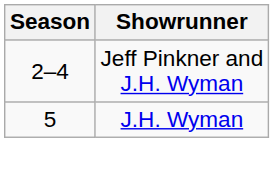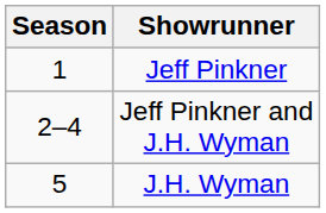+ row: 1 | Jeff Pinkner
